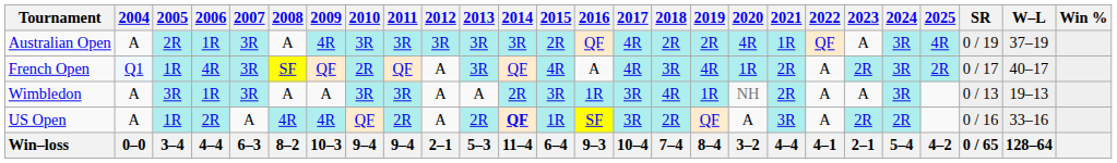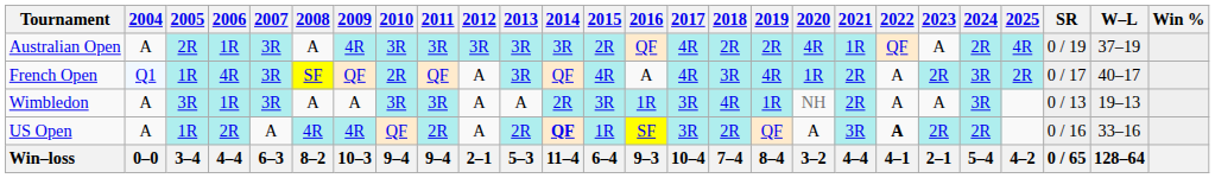Australian Open | 2024: 3R -> 2R
US Open | 2022: normal -> bold
